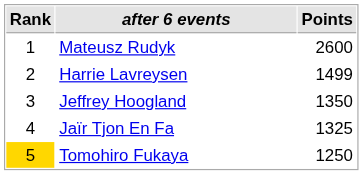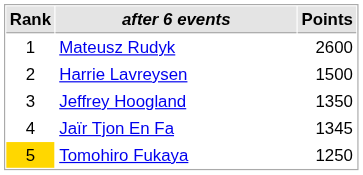Harrie Lavreysen | Points: 1499 -> 1500
Jaïr Tjon En Fa | Points: 1325 -> 1345
